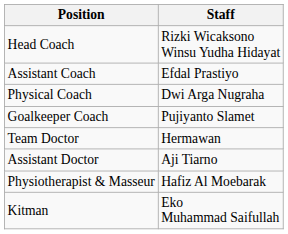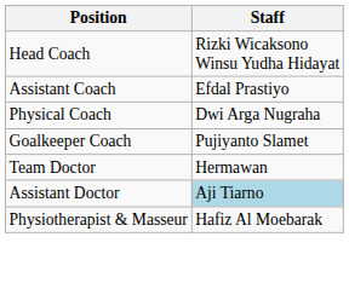Assistant Doctor | Staff: no background -> lightblue background
- row: Kitman | Eko Muhammad Saifullah
